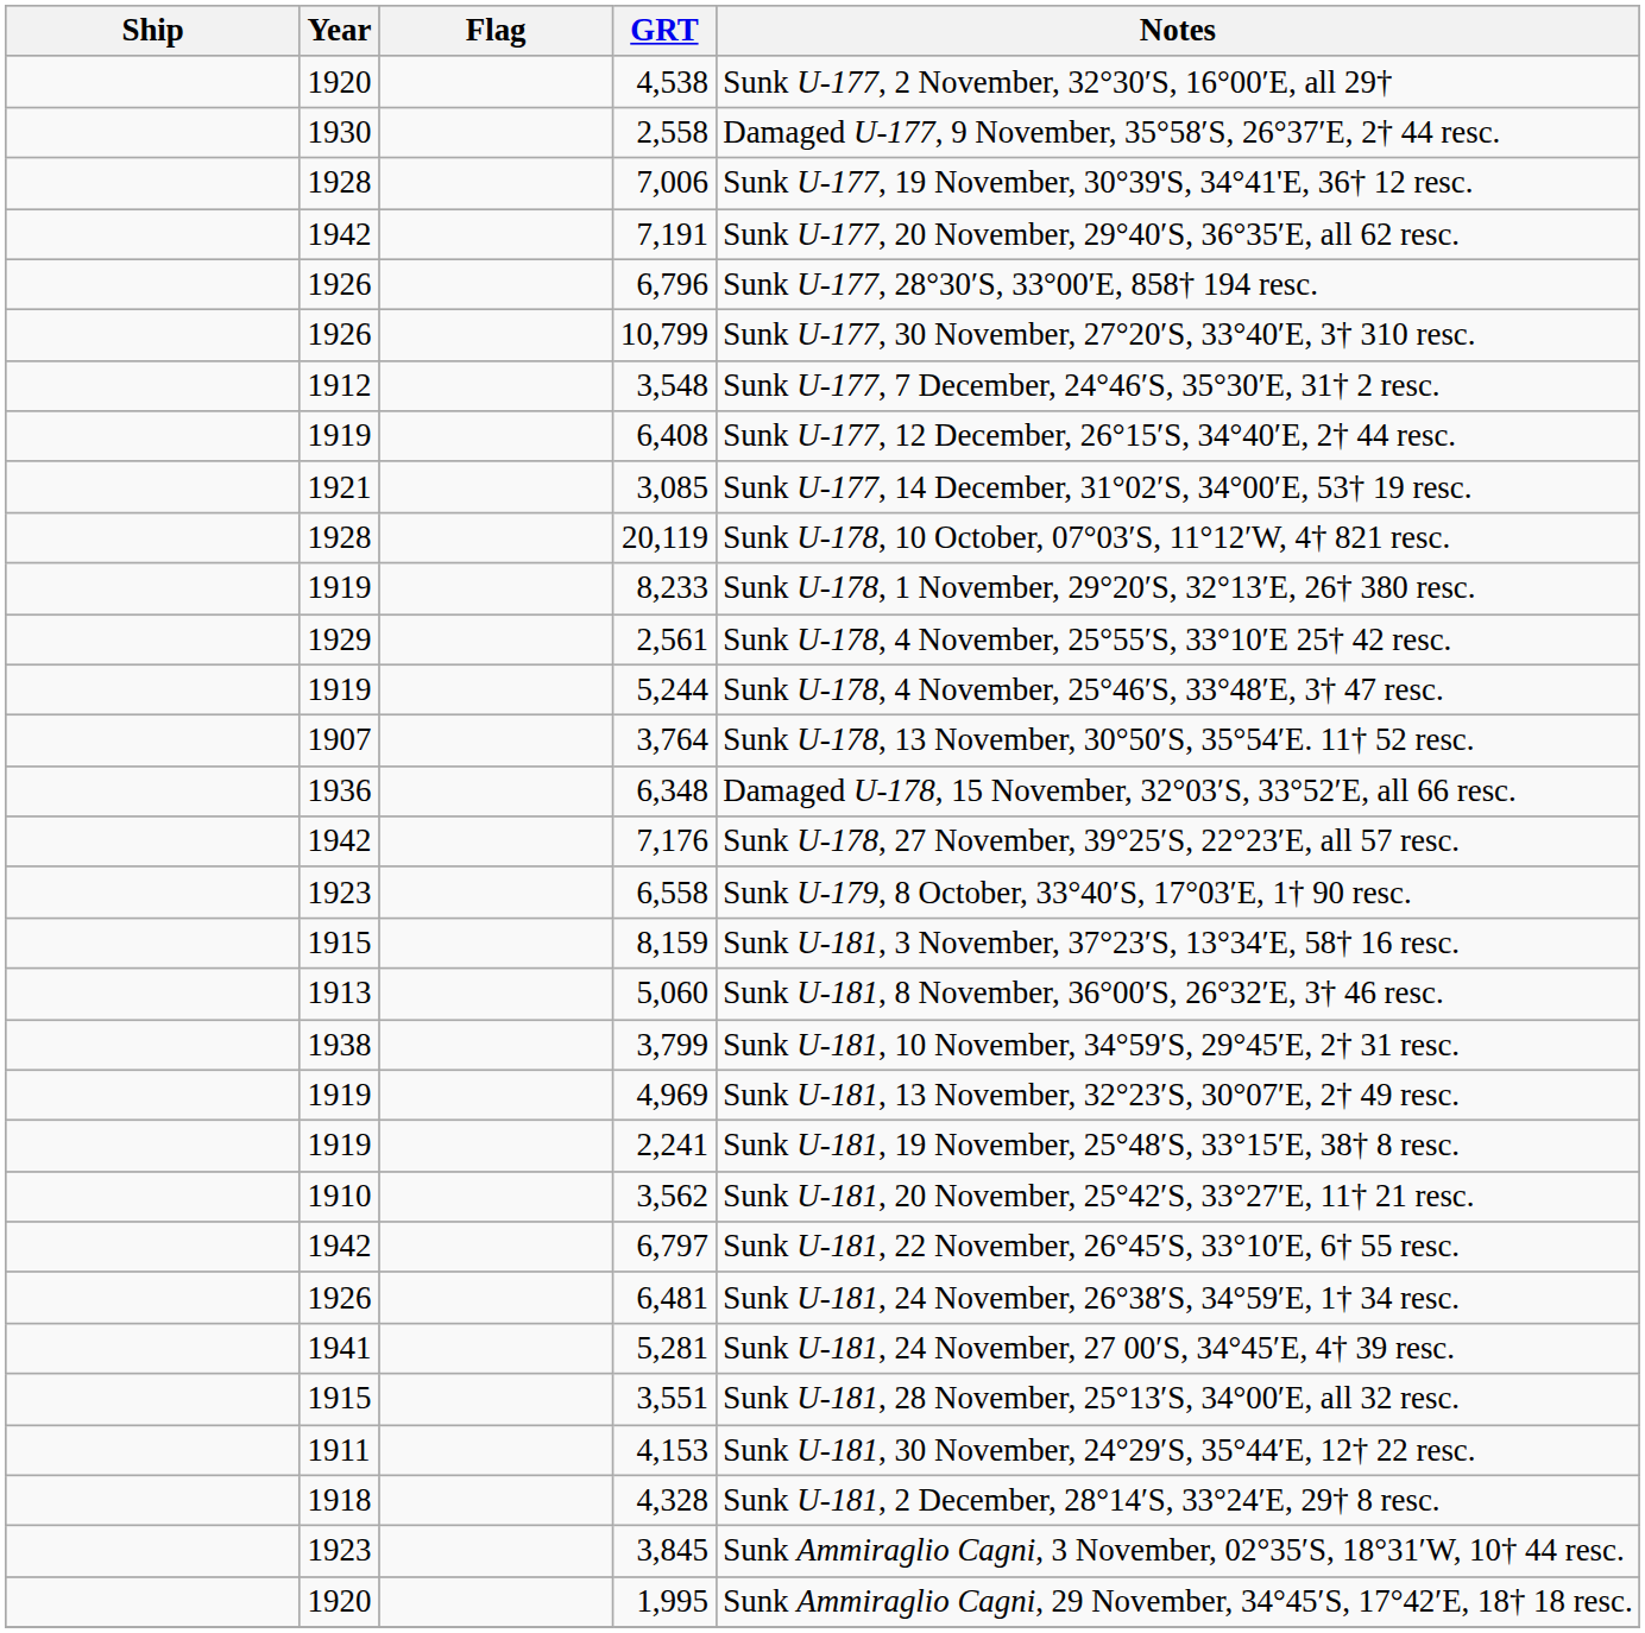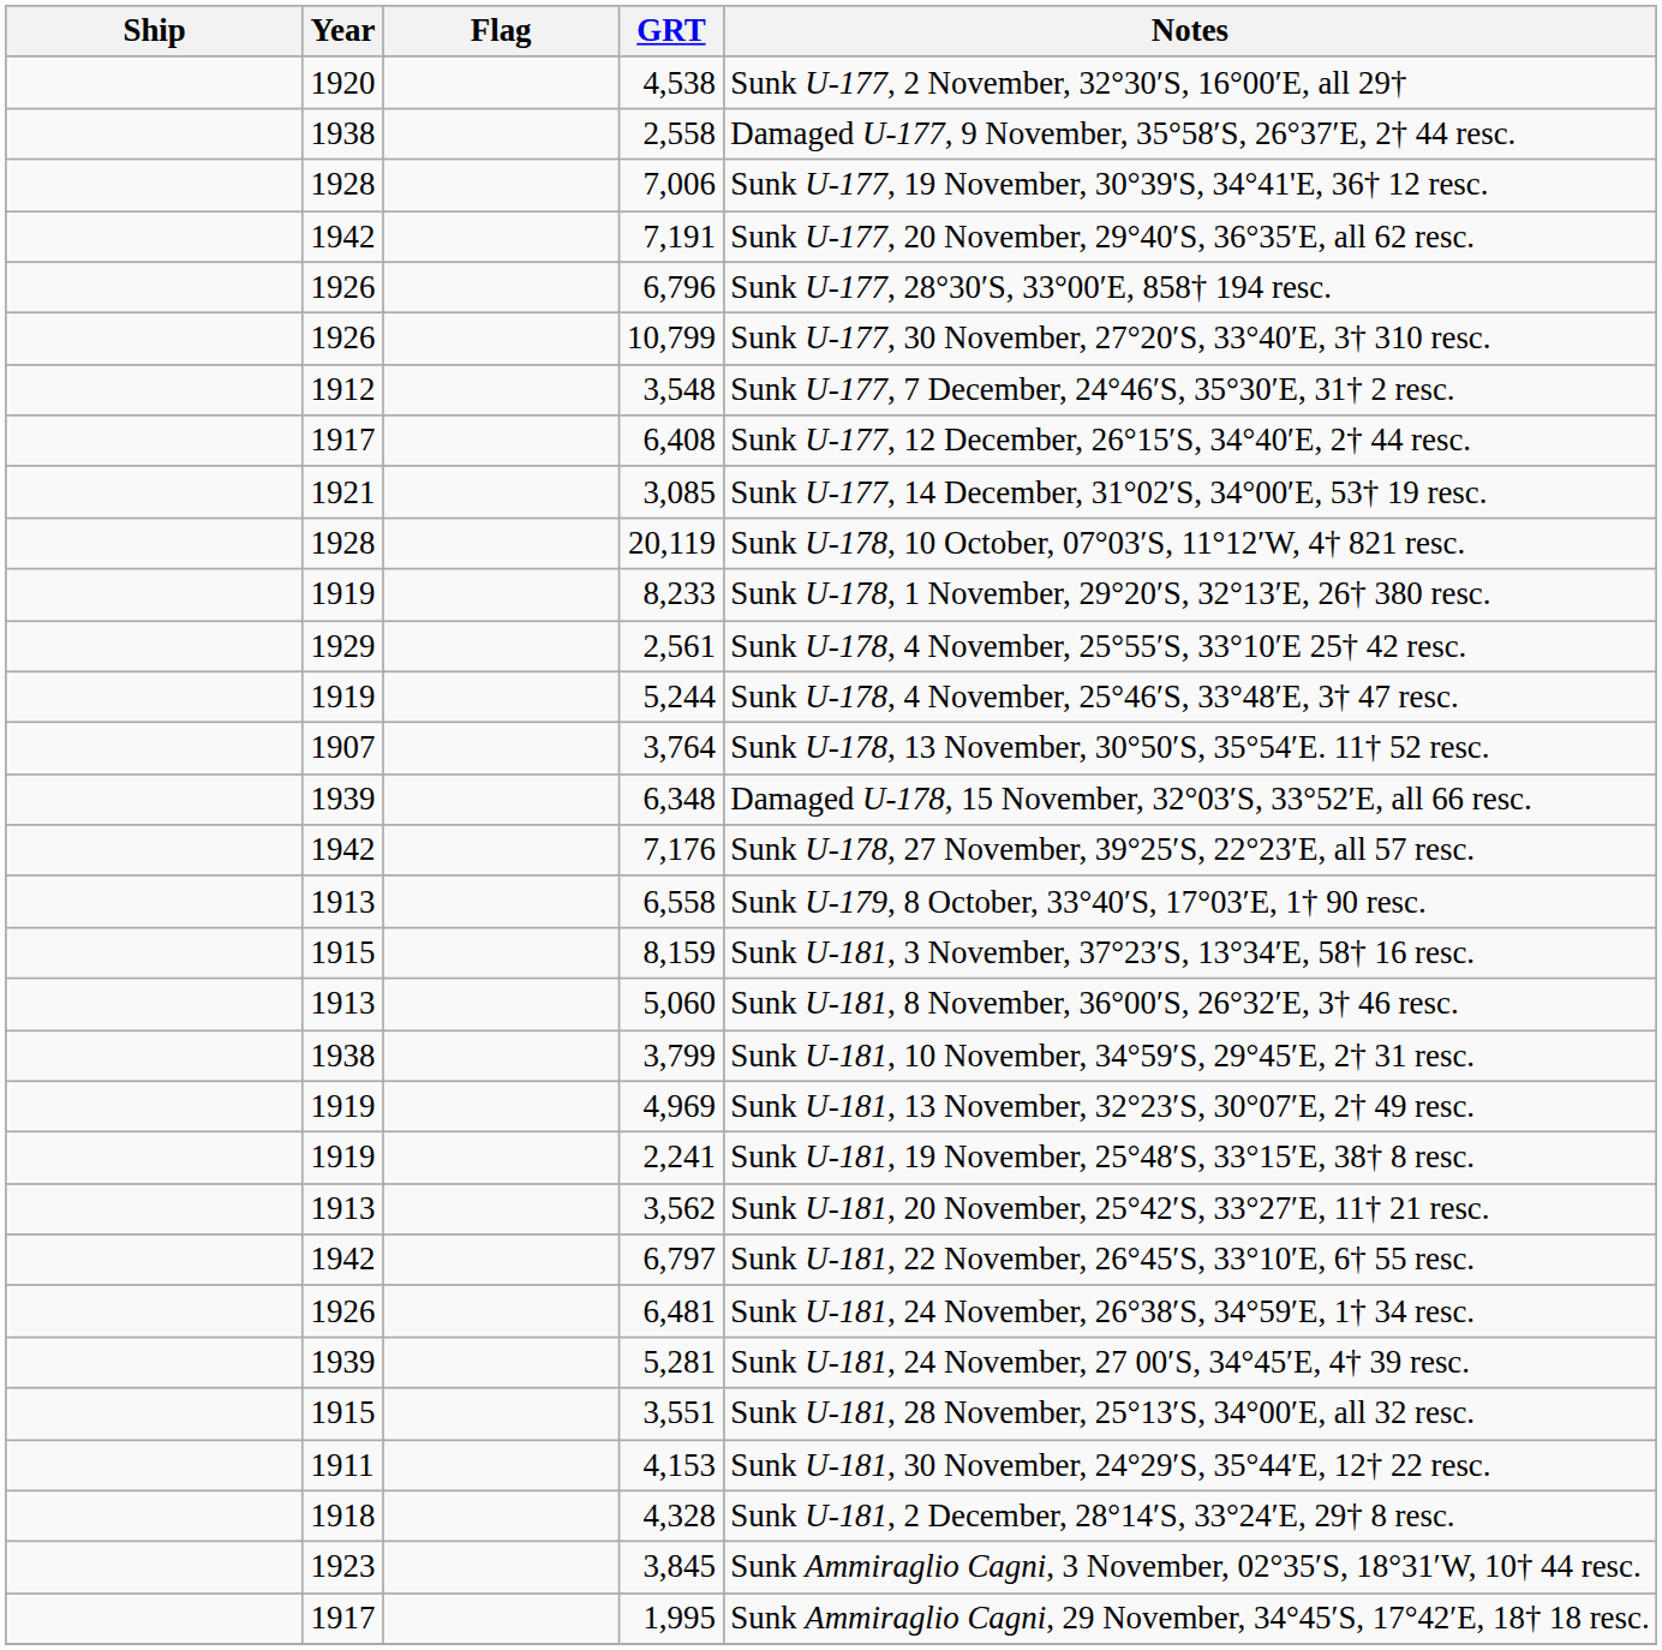2,558 | Year: 1930 -> 1938
6,408 | Year: 1919 -> 1917
6,348 | Year: 1936 -> 1939
6,558 | Year: 1923 -> 1913
3,562 | Year: 1910 -> 1913
5,281 | Year: 1941 -> 1939
1,995 | Year: 1920 -> 1917
